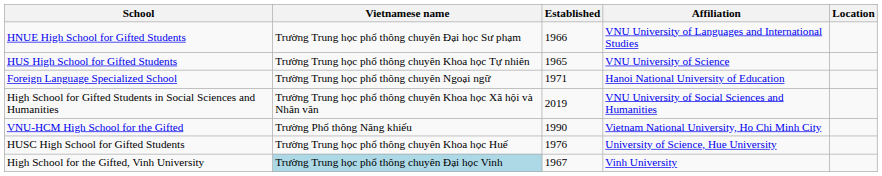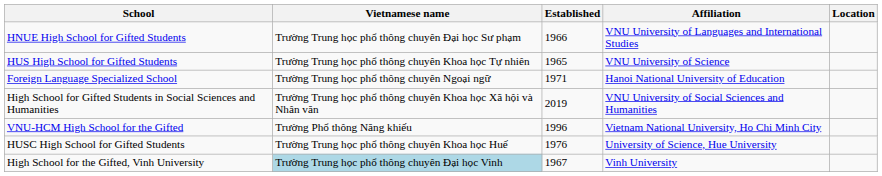VNU-HCM High School for the Gifted | Established: 1990 -> 1996
